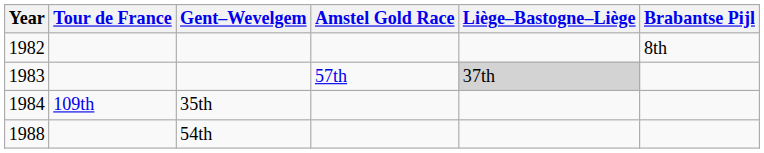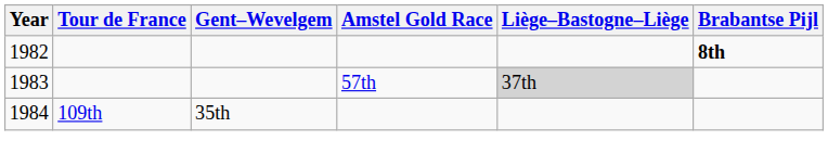1982 | Brabantse Pijl: normal -> bold
- row: 1988 | 54th
